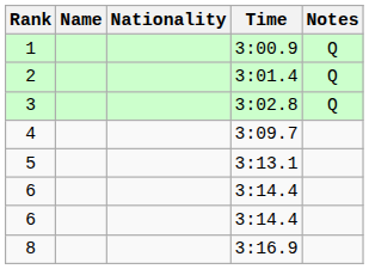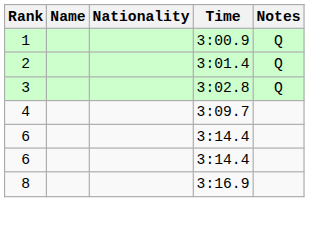- row: 5 | 3:13.1
